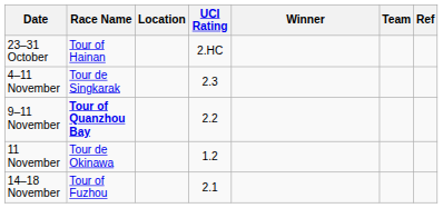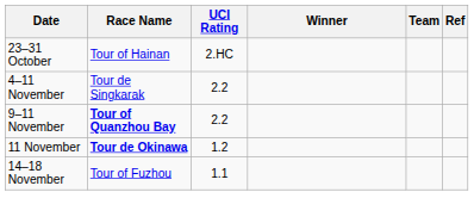- column: Location
4–11 November | UCI Rating: 2.3 -> 2.2
11 November | Race Name: normal -> bold
14–18 November | UCI Rating: 2.1 -> 1.1
